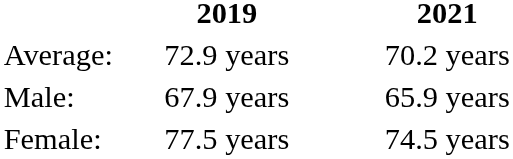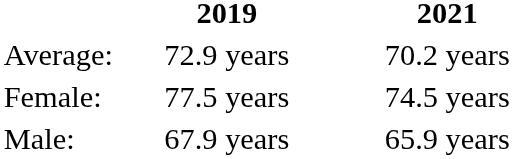rows swapped: Male: <-> Female:
